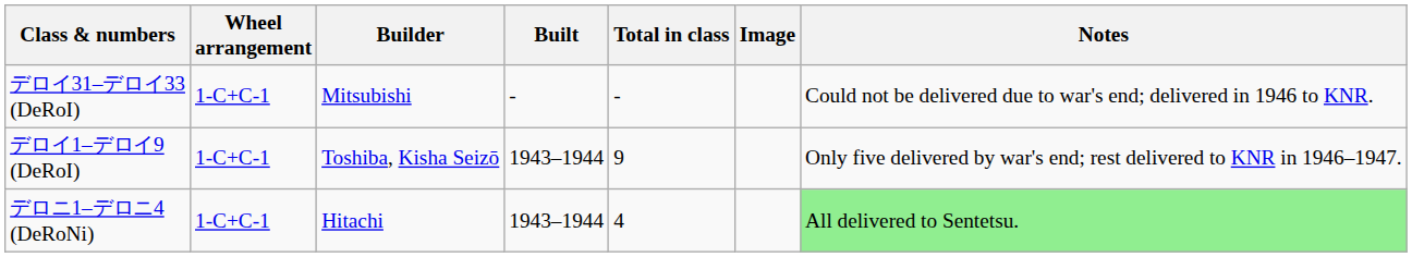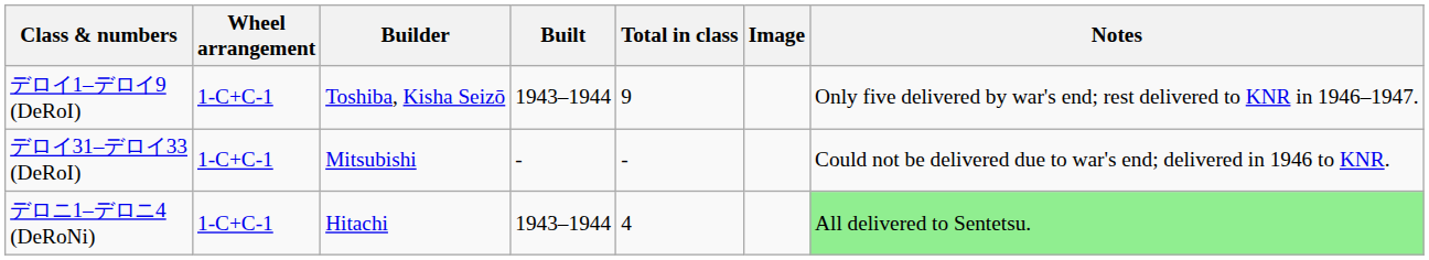rows swapped: デロイ1–デロイ9 (DeRoI) <-> デロイ31–デロイ33 (DeRoI)
